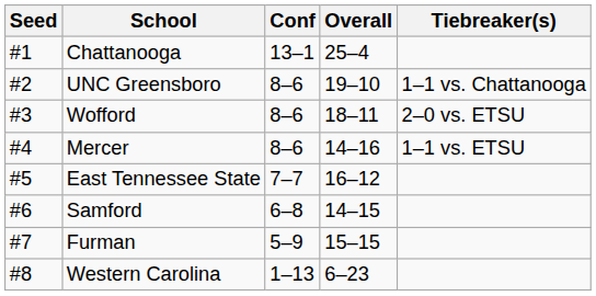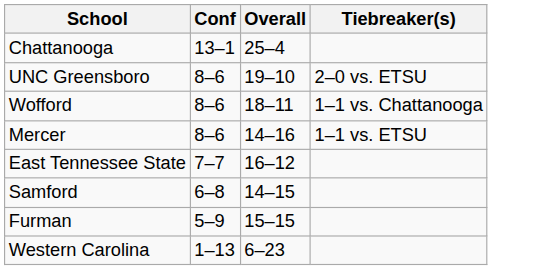- column: Seed | #1 | #2 | #3 | #4 | #5 | #6 | #7 | #8
UNC Greensboro | Tiebreaker(s): 1–1 vs. Chattanooga -> 2–0 vs. ETSU
Wofford | Tiebreaker(s): 2–0 vs. ETSU -> 1–1 vs. Chattanooga
